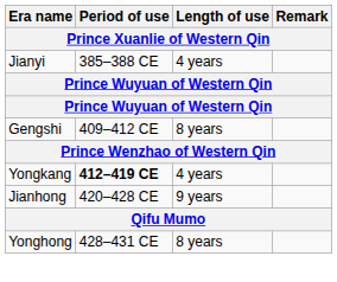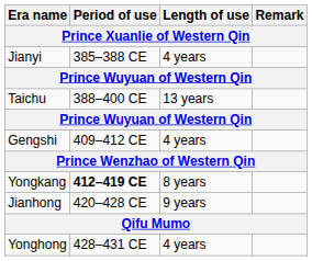+ row: Taichu | 388–400 CE | 13 years
Gengshi | Length of use: 8 years -> 4 years
Yongkang | Length of use: 4 years -> 8 years
Yonghong | Length of use: 8 years -> 4 years
